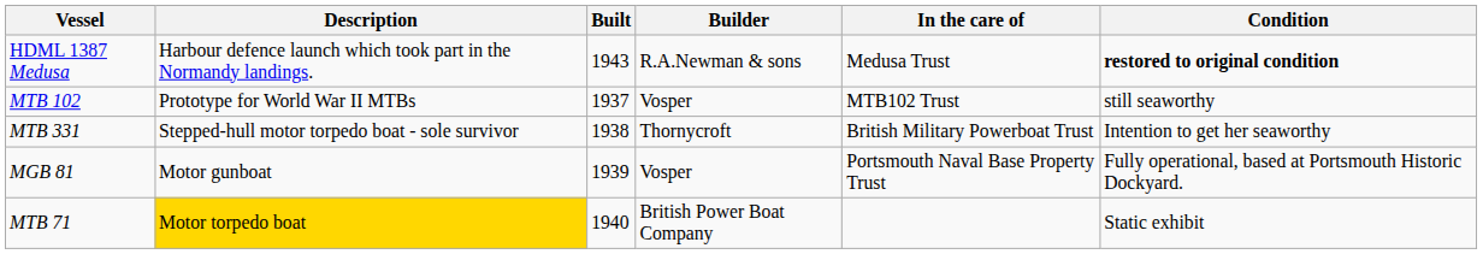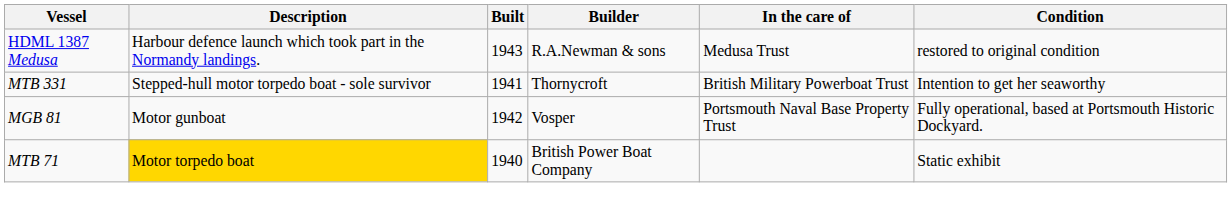HDML 1387 Medusa | Condition: bold -> normal
- row: MTB 102 | Prototype for World War II MTBs | 1937 | Vosper | MTB102 Trust | still seaworthy
MTB 331 | Built: 1938 -> 1941
MGB 81 | Built: 1939 -> 1942
